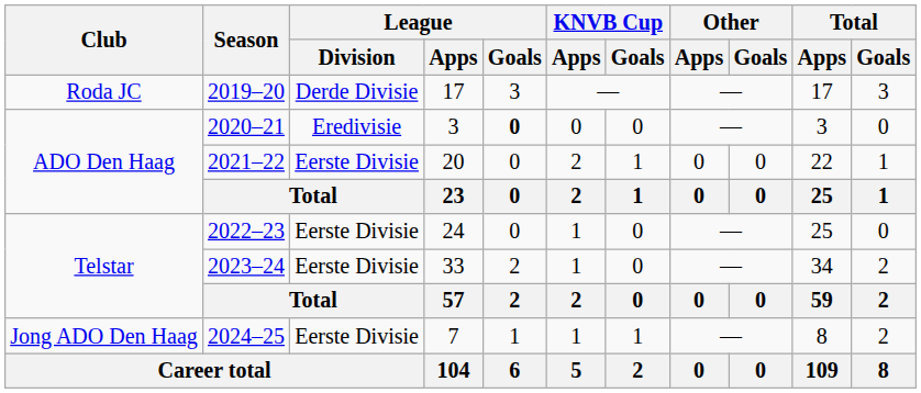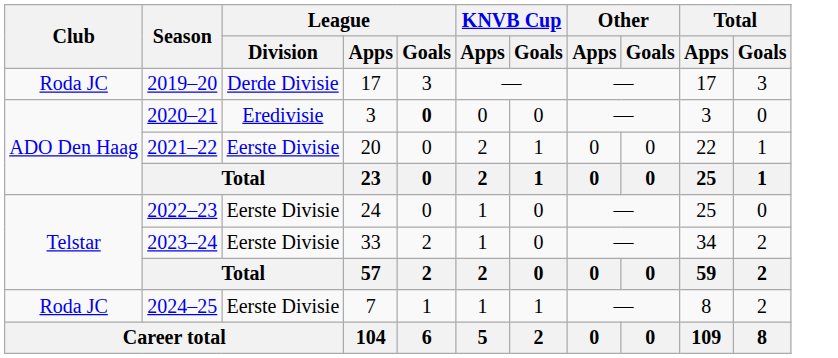2024–25 | Club: Jong ADO Den Haag -> Roda JC
